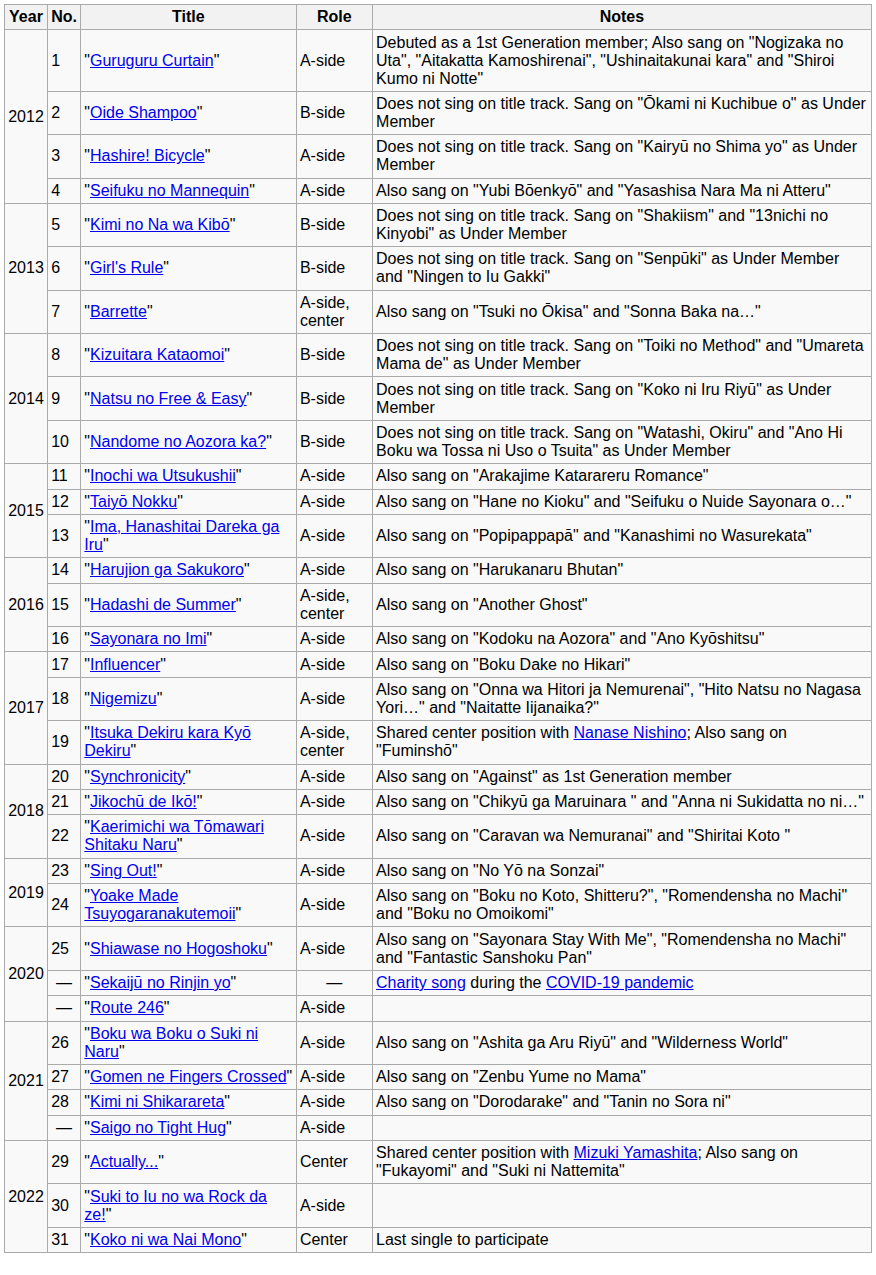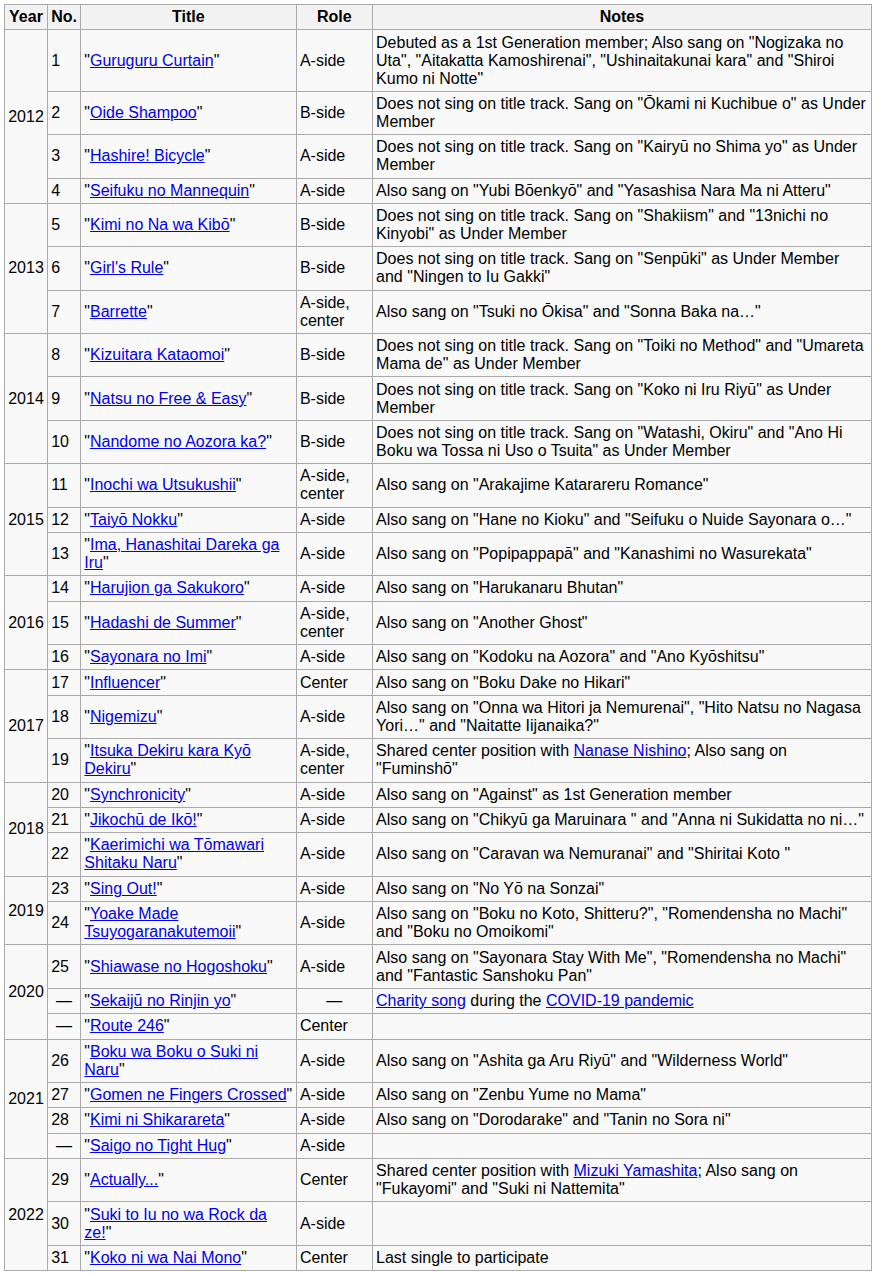"Inochi wa Utsukushii" | Role: A-side -> A-side, center
"Influencer" | Role: A-side -> Center
"Route 246" | Role: A-side -> Center
